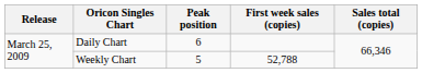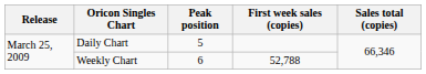Daily Chart | Peak position: 6 -> 5
Weekly Chart | Peak position: 5 -> 6
